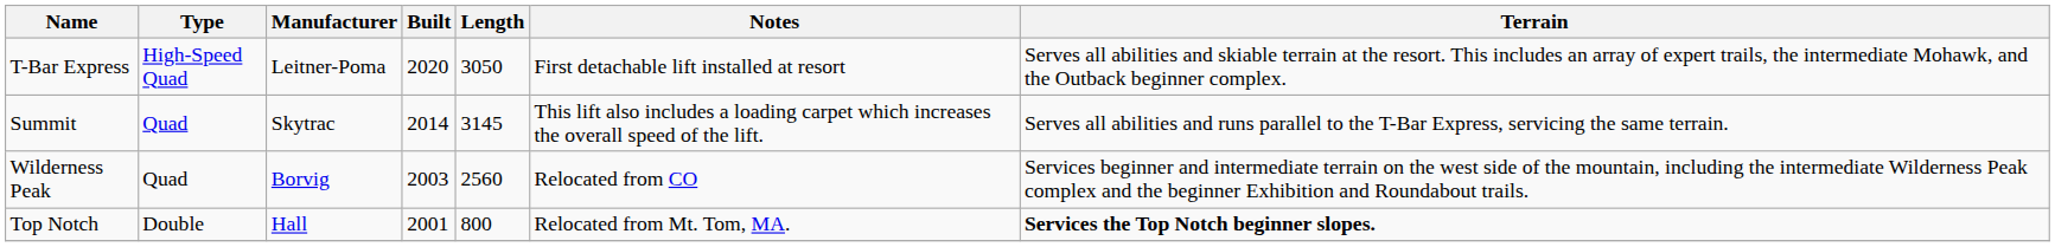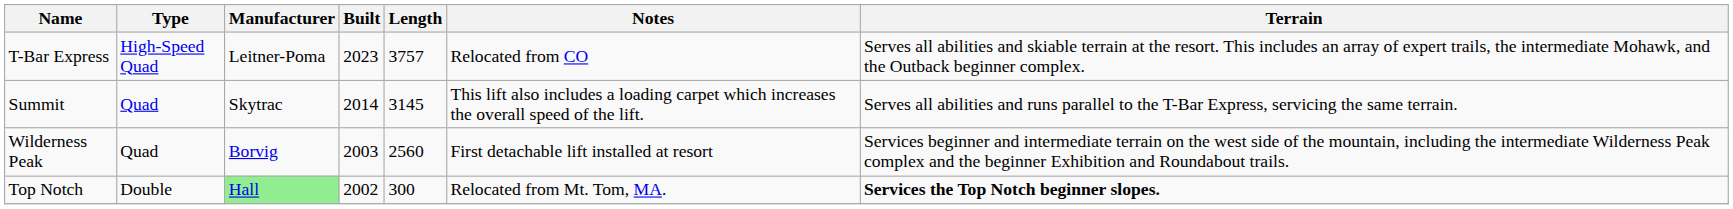T-Bar Express | Built: 2020 -> 2023
T-Bar Express | Length: 3050 -> 3757
T-Bar Express | Notes: First detachable lift installed at resort -> Relocated from CO
Wilderness Peak | Notes: Relocated from CO -> First detachable lift installed at resort
Top Notch | Manufacturer: no background -> lightgreen background
Top Notch | Built: 2001 -> 2002
Top Notch | Length: 800 -> 300
